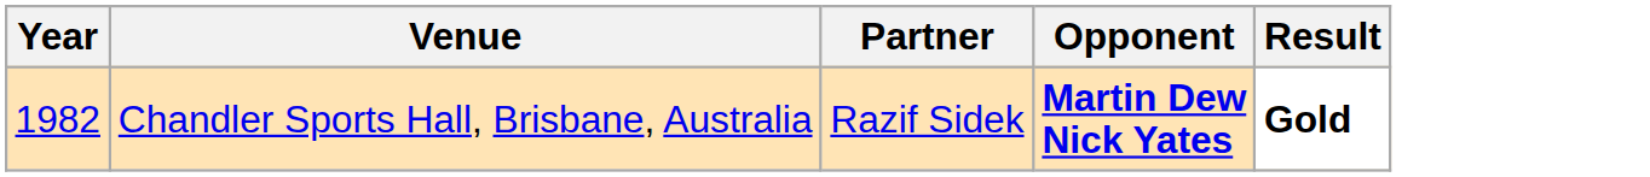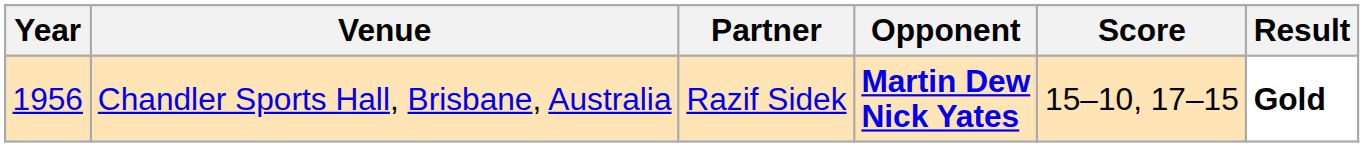+ column: Score | 15–10, 17–15
Chandler Sports Hall, Brisbane, Australia | Year: 1982 -> 1956
